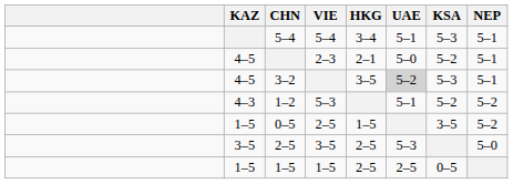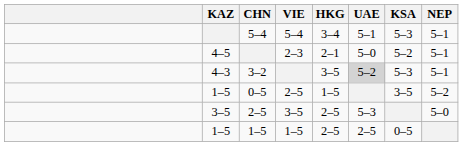3–2 | KAZ: 4–5 -> 4–3
- row: 4–3 | 1–2 | 5–3 | 5–1 | 5–2 | 5–2
